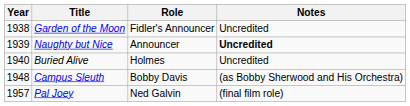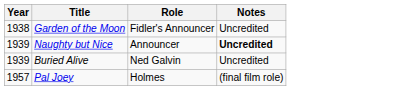Buried Alive | Year: 1940 -> 1939
Buried Alive | Role: Holmes -> Ned Galvin
- row: 1948 | Campus Sleuth | Bobby Davis | (as Bobby Sherwood and His Orchestra)
Pal Joey | Role: Ned Galvin -> Holmes
